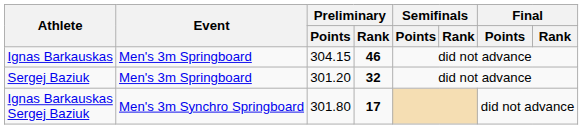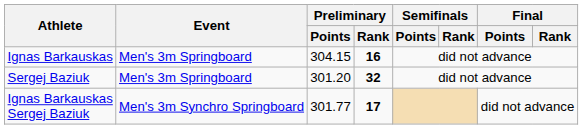Ignas Barkauskas | Preliminary / Rank: 46 -> 16
Ignas Barkauskas Sergej Baziuk | Preliminary / Points: 301.80 -> 301.77
